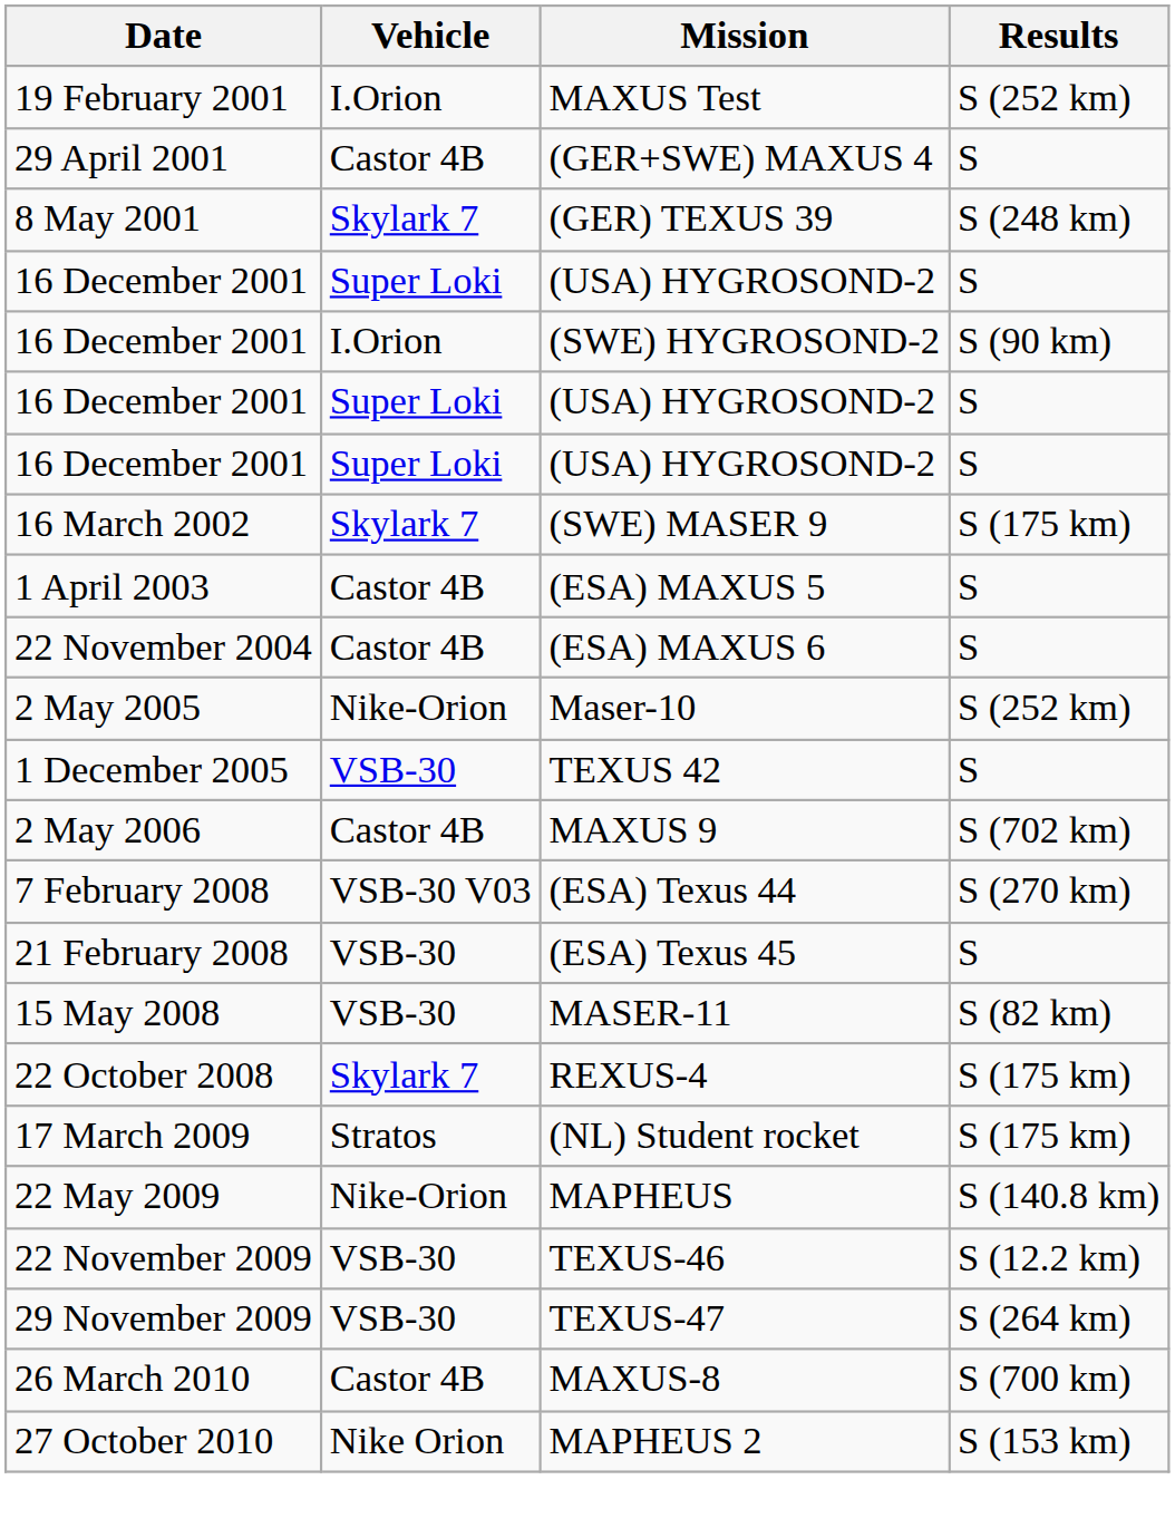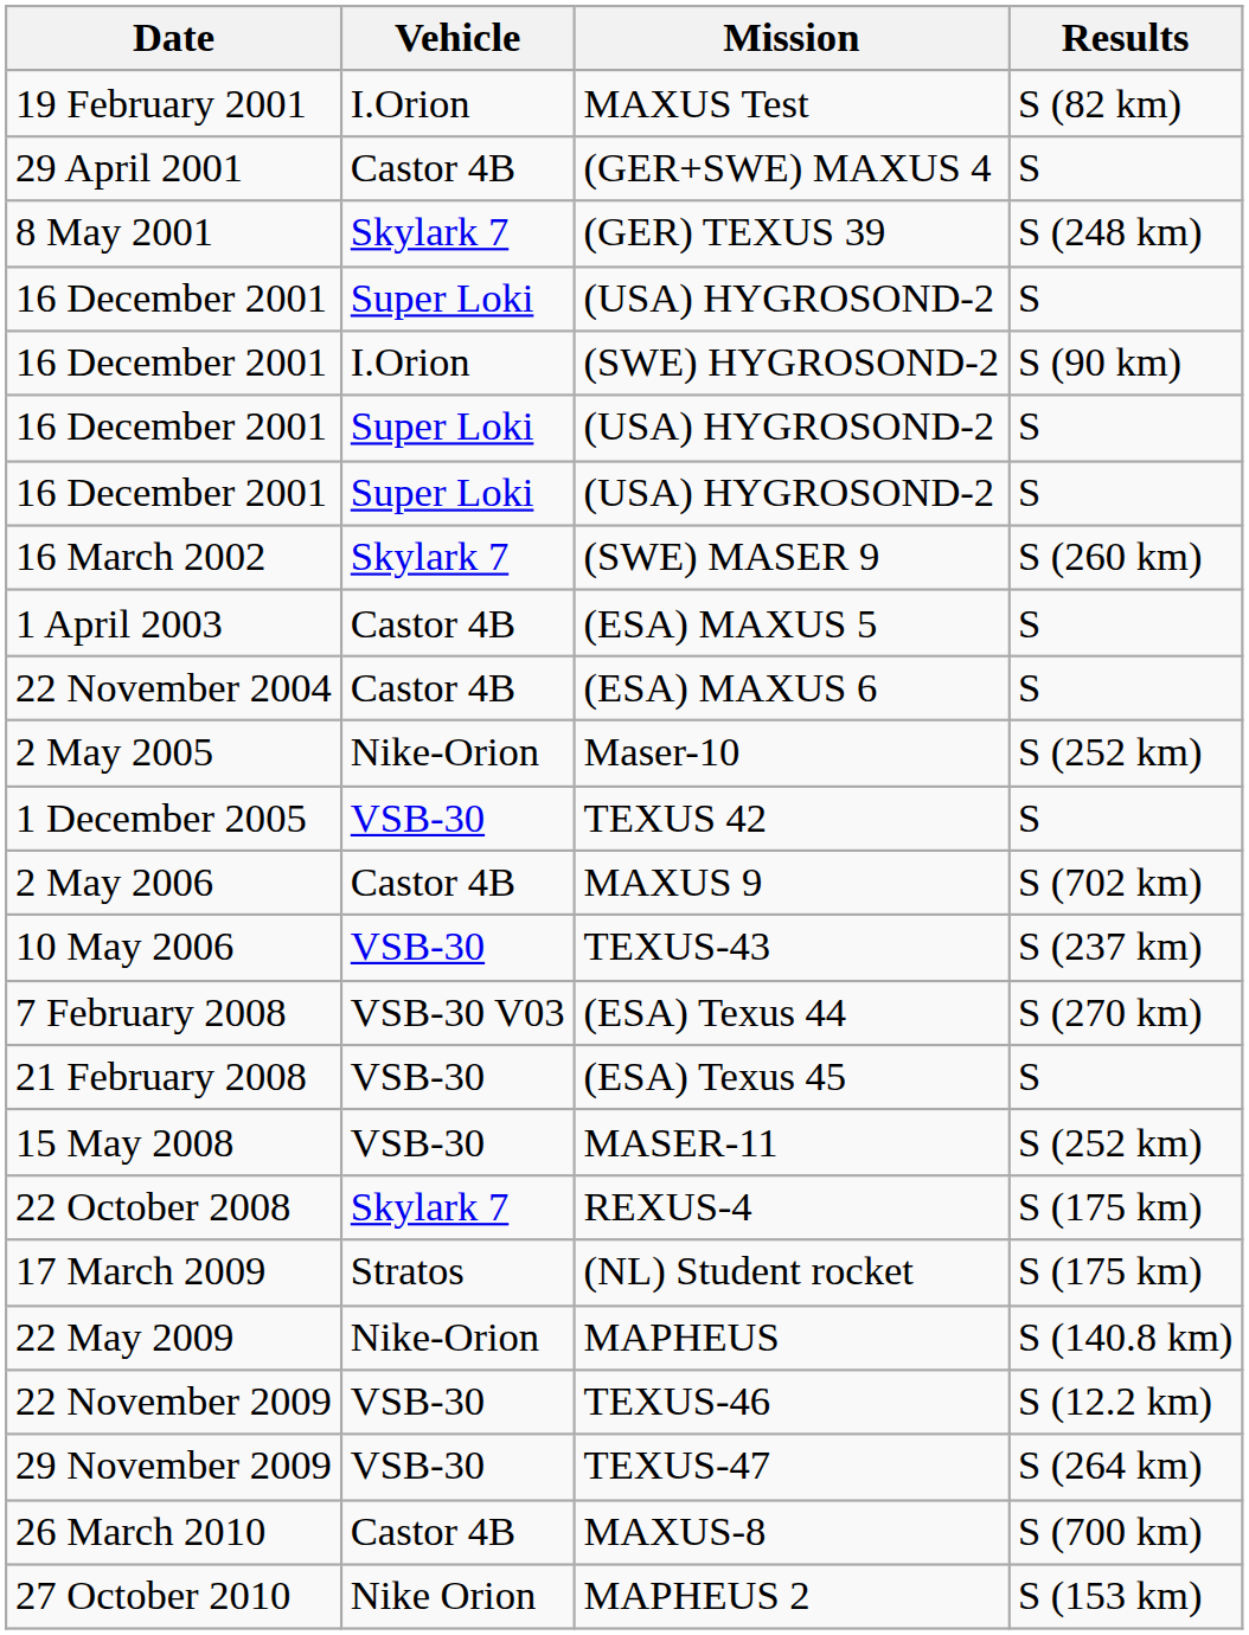MAXUS Test | Results: S (252 km) -> S (82 km)
(SWE) MASER 9 | Results: S (175 km) -> S (260 km)
+ row: 10 May 2006 | VSB-30 | TEXUS-43 | S (237 km)
MASER-11 | Results: S (82 km) -> S (252 km)
